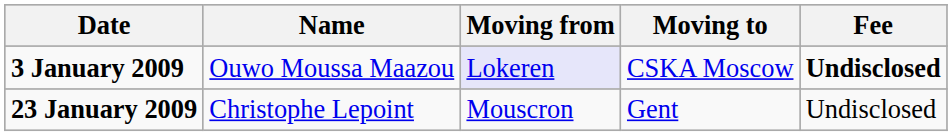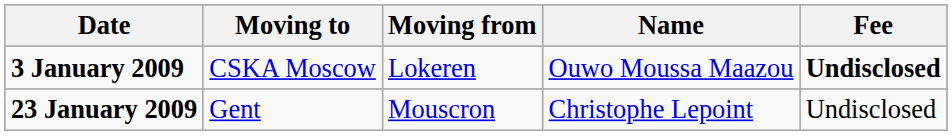columns swapped: Name <-> Moving to
3 January 2009 | Moving from: lavender background -> no background
